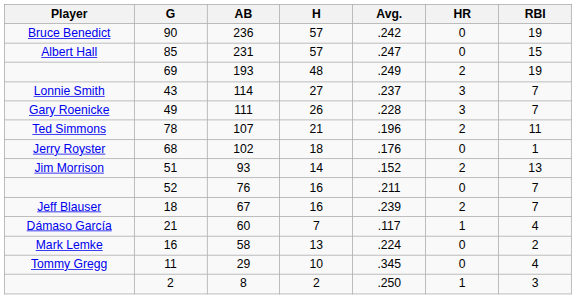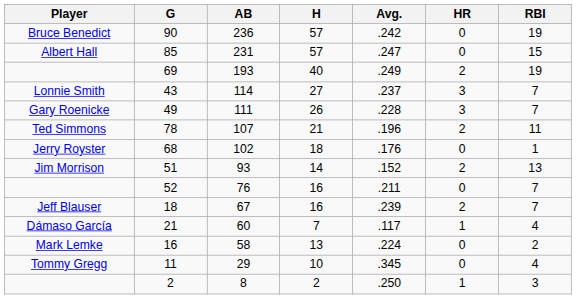69 | H: 48 -> 40
